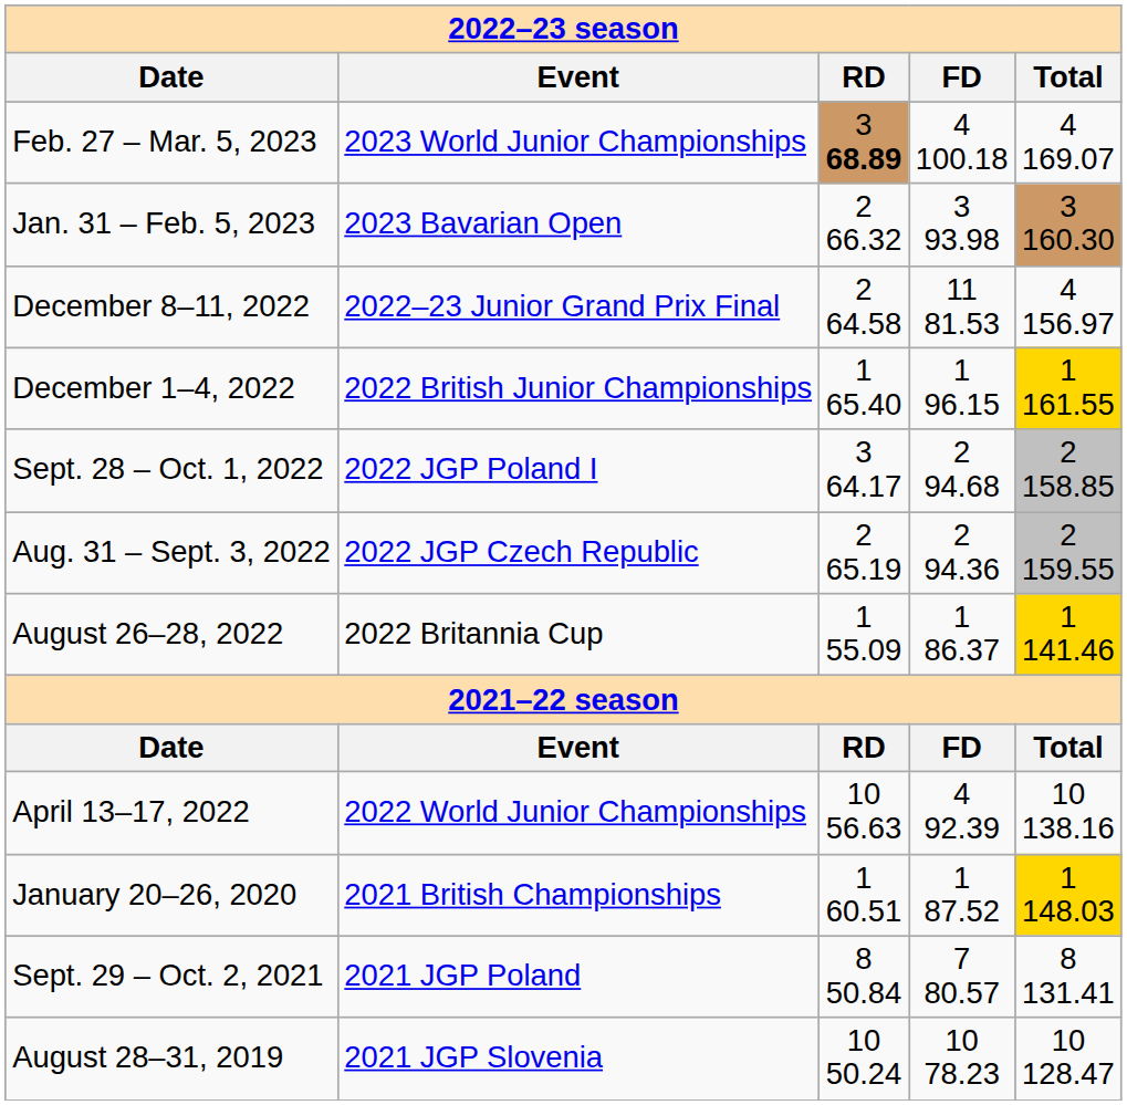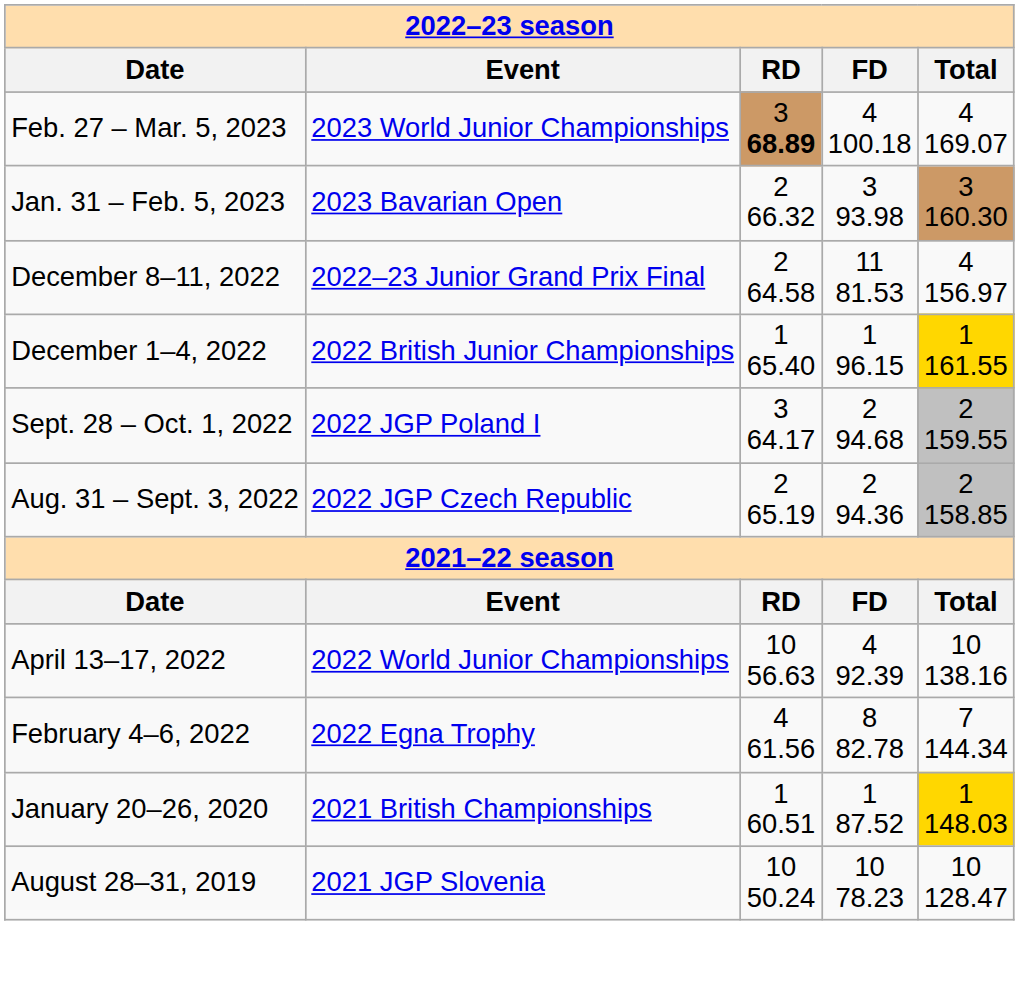Sept. 28 – Oct. 1, 2022 | Total: 2 158.85 -> 2 159.55
Aug. 31 – Sept. 3, 2022 | Total: 2 159.55 -> 2 158.85
- row: August 26–28, 2022 | 2022 Britannia Cup | 1 55.09 | 1 86.37 | 1 141.46
+ row: February 4–6, 2022 | 2022 Egna Trophy | 4 61.56 | 8 82.78 | 7 144.34
- row: Sept. 29 – Oct. 2, 2021 | 2021 JGP Poland | 8 50.84 | 7 80.57 | 8 131.41
